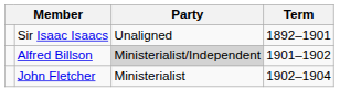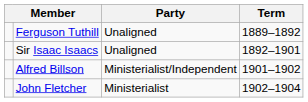+ row: Ferguson Tuthill | Unaligned | 1889–1892
Alfred Billson | Party: lightgrey background -> no background
